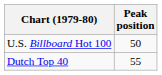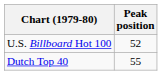U.S. Billboard Hot 100 | Peak position: 50 -> 52
